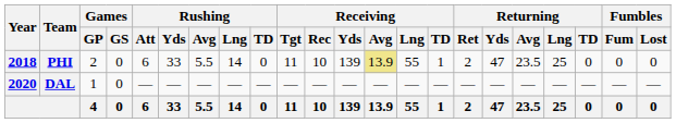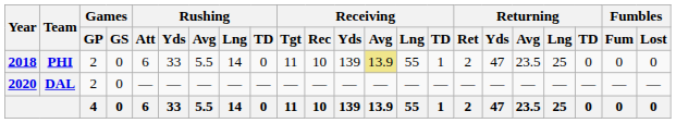DAL | Games / GP: 1 -> 2
